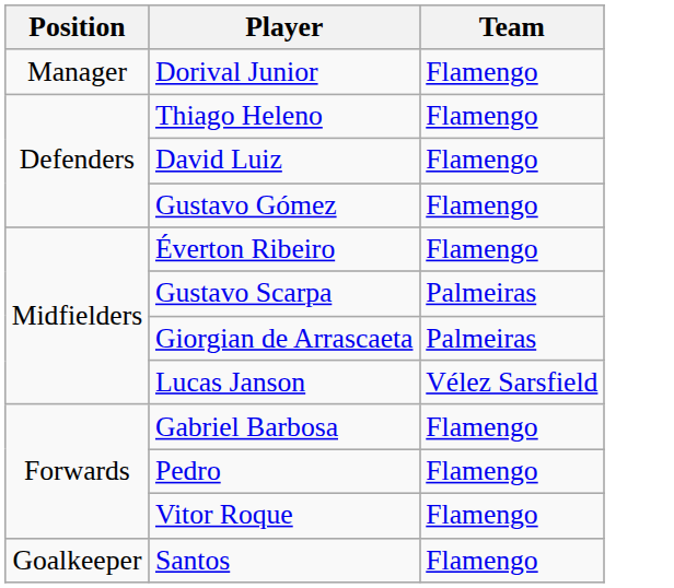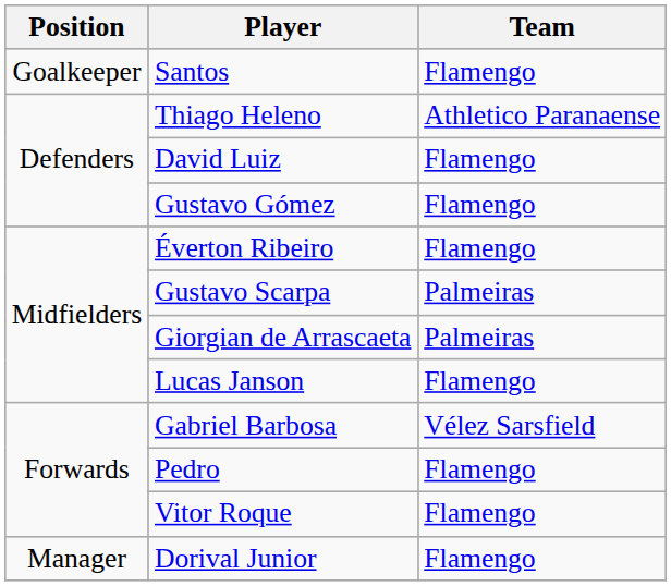rows swapped: Santos <-> Dorival Junior
Thiago Heleno | Team: Flamengo -> Athletico Paranaense
Lucas Janson | Team: Vélez Sarsfield -> Flamengo
Gabriel Barbosa | Team: Flamengo -> Vélez Sarsfield
